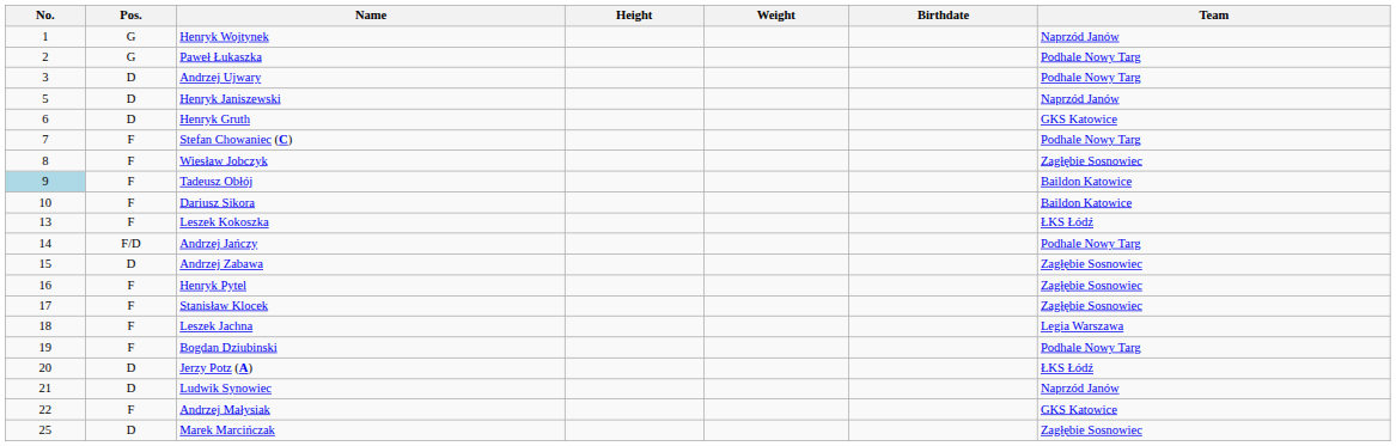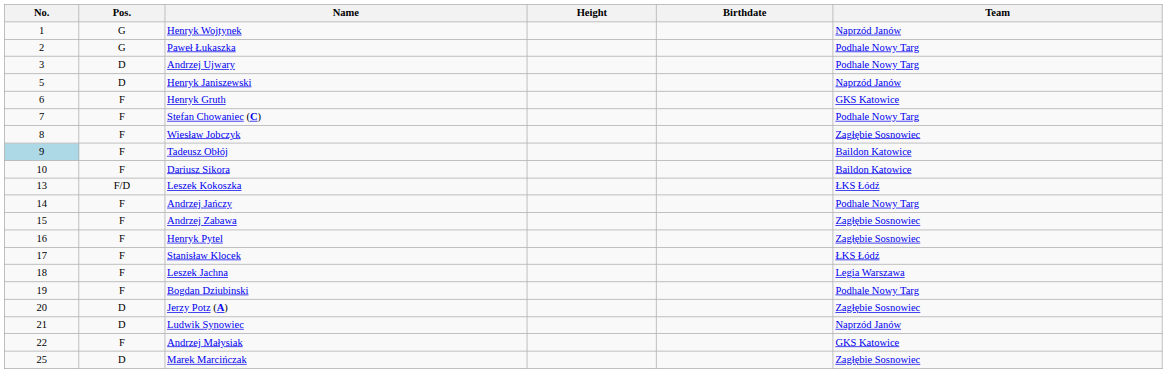- column: Weight
Henryk Gruth | Pos.: D -> F
Leszek Kokoszka | Pos.: F -> F/D
Andrzej Jańczy | Pos.: F/D -> F
Andrzej Zabawa | Pos.: D -> F
Stanisław Klocek | Team: Zagłębie Sosnowiec -> ŁKS Łódź
Jerzy Potz (A) | Team: ŁKS Łódź -> Zagłębie Sosnowiec
